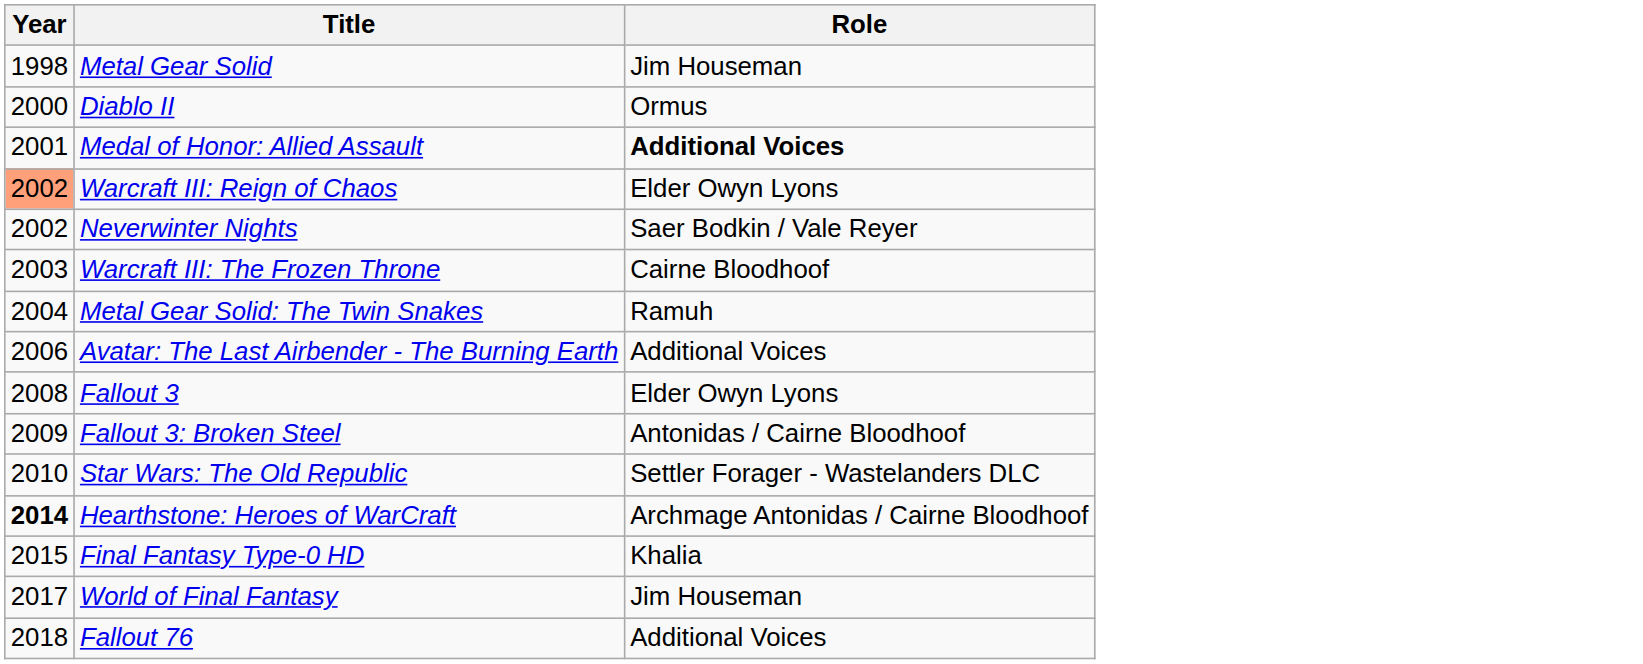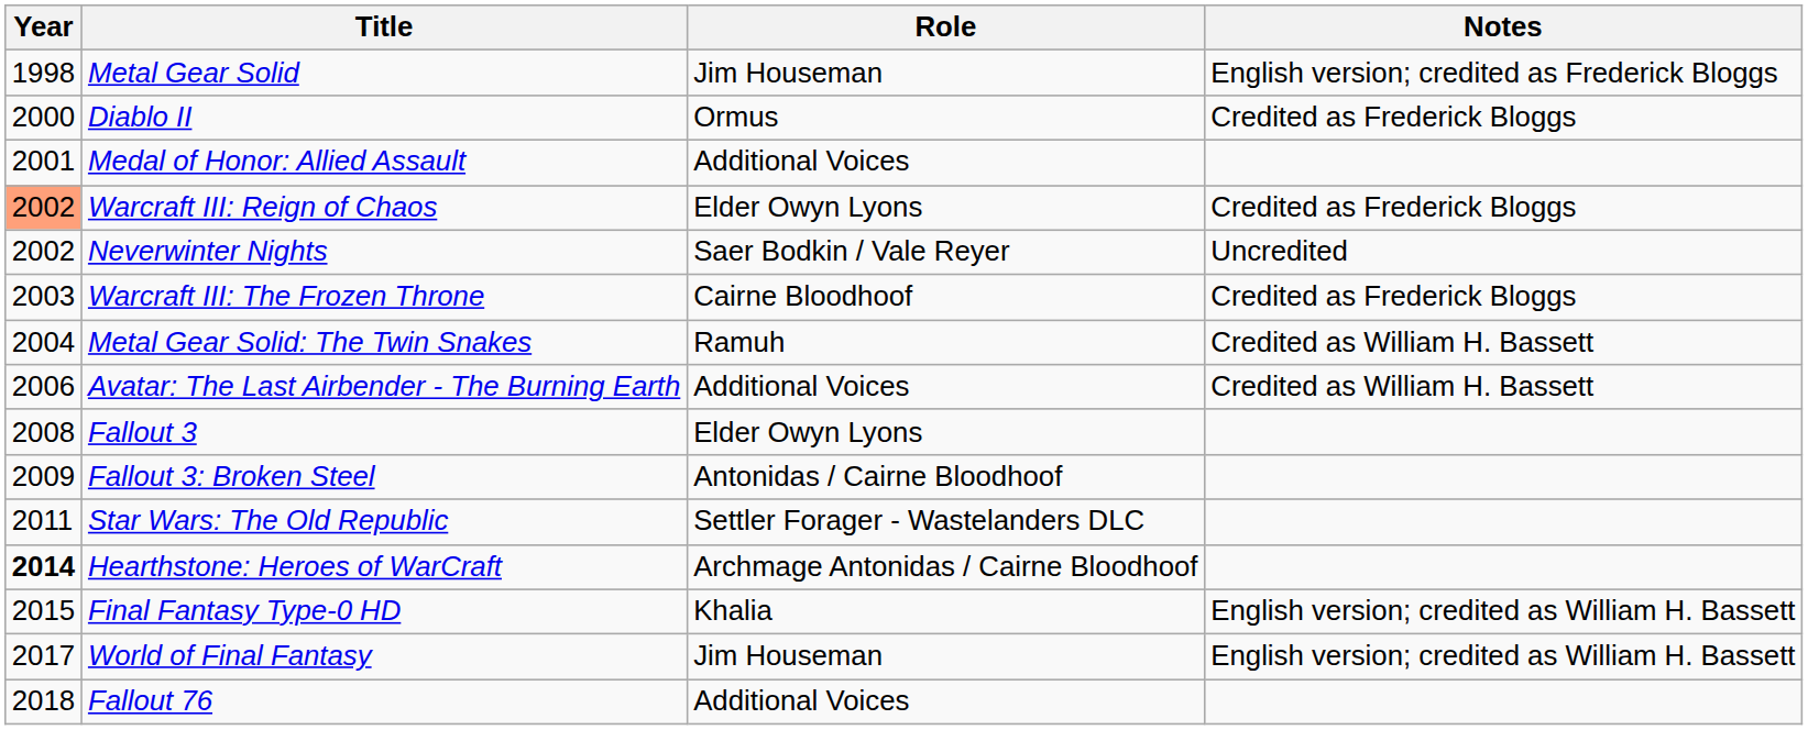+ column: Notes | English version; credited as Frederick Bloggs | Credited as Frederick Bloggs | Credited as Frederick Bloggs | Uncredited | Credited as Frederick Bloggs | Credited as William H. Bassett | Credited as William H. Bassett | English version; credited as William H. Bassett | English version; credited as William H. Bassett
Medal of Honor: Allied Assault | Role: bold -> normal
Star Wars: The Old Republic | Year: 2010 -> 2011
